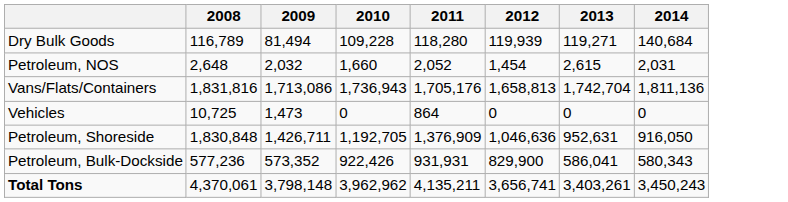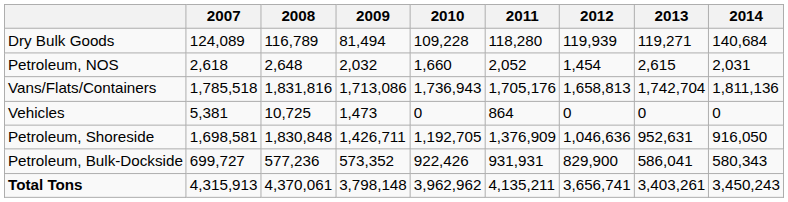+ column: 2007 | 124,089 | 2,618 | 1,785,518 | 5,381 | 1,698,581 | 699,727 | 4,315,913
